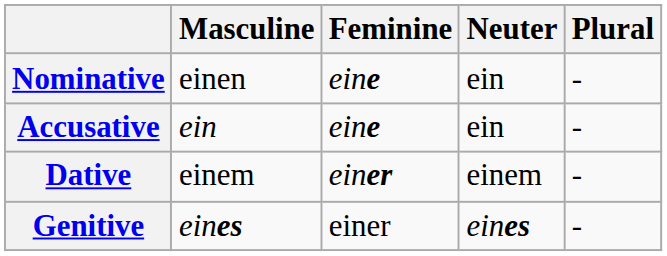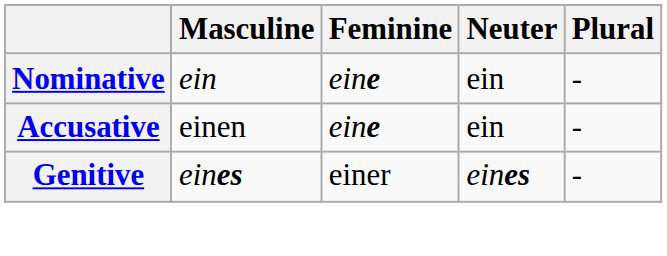Nominative | Masculine: einen -> ein
Accusative | Masculine: ein -> einen
- row: Dative | einem | einer | einem | -
